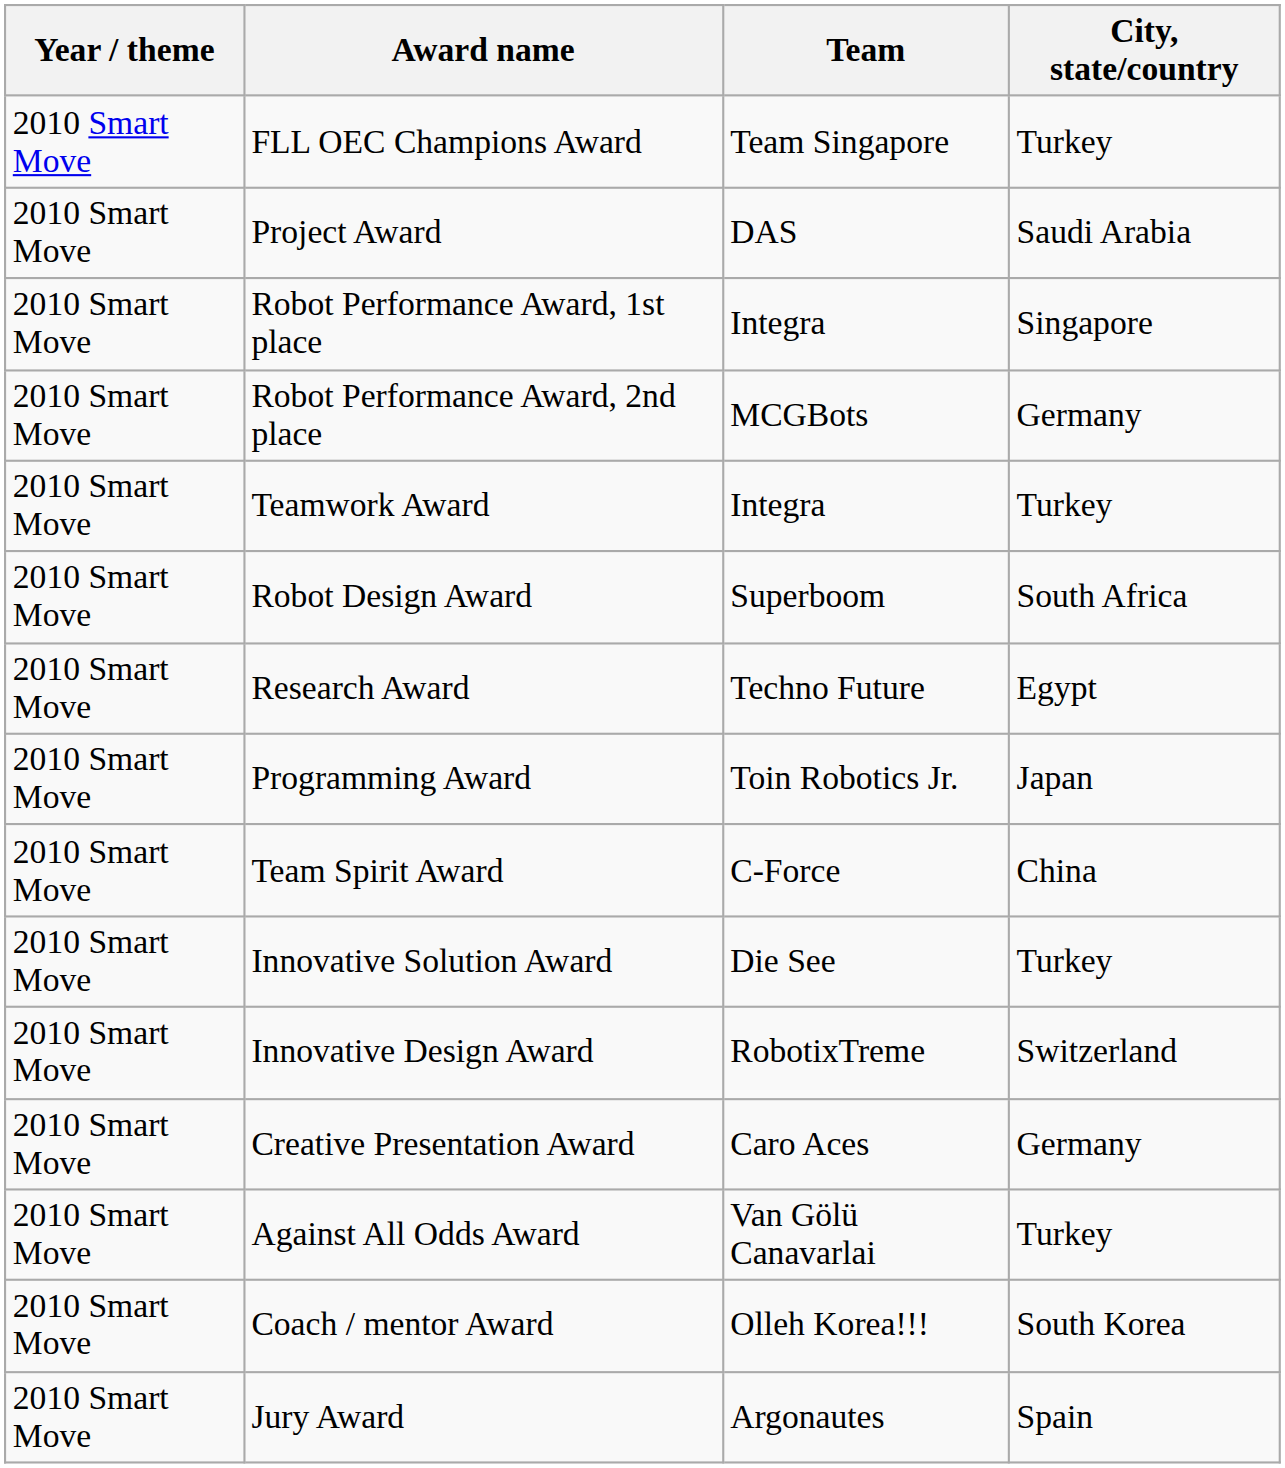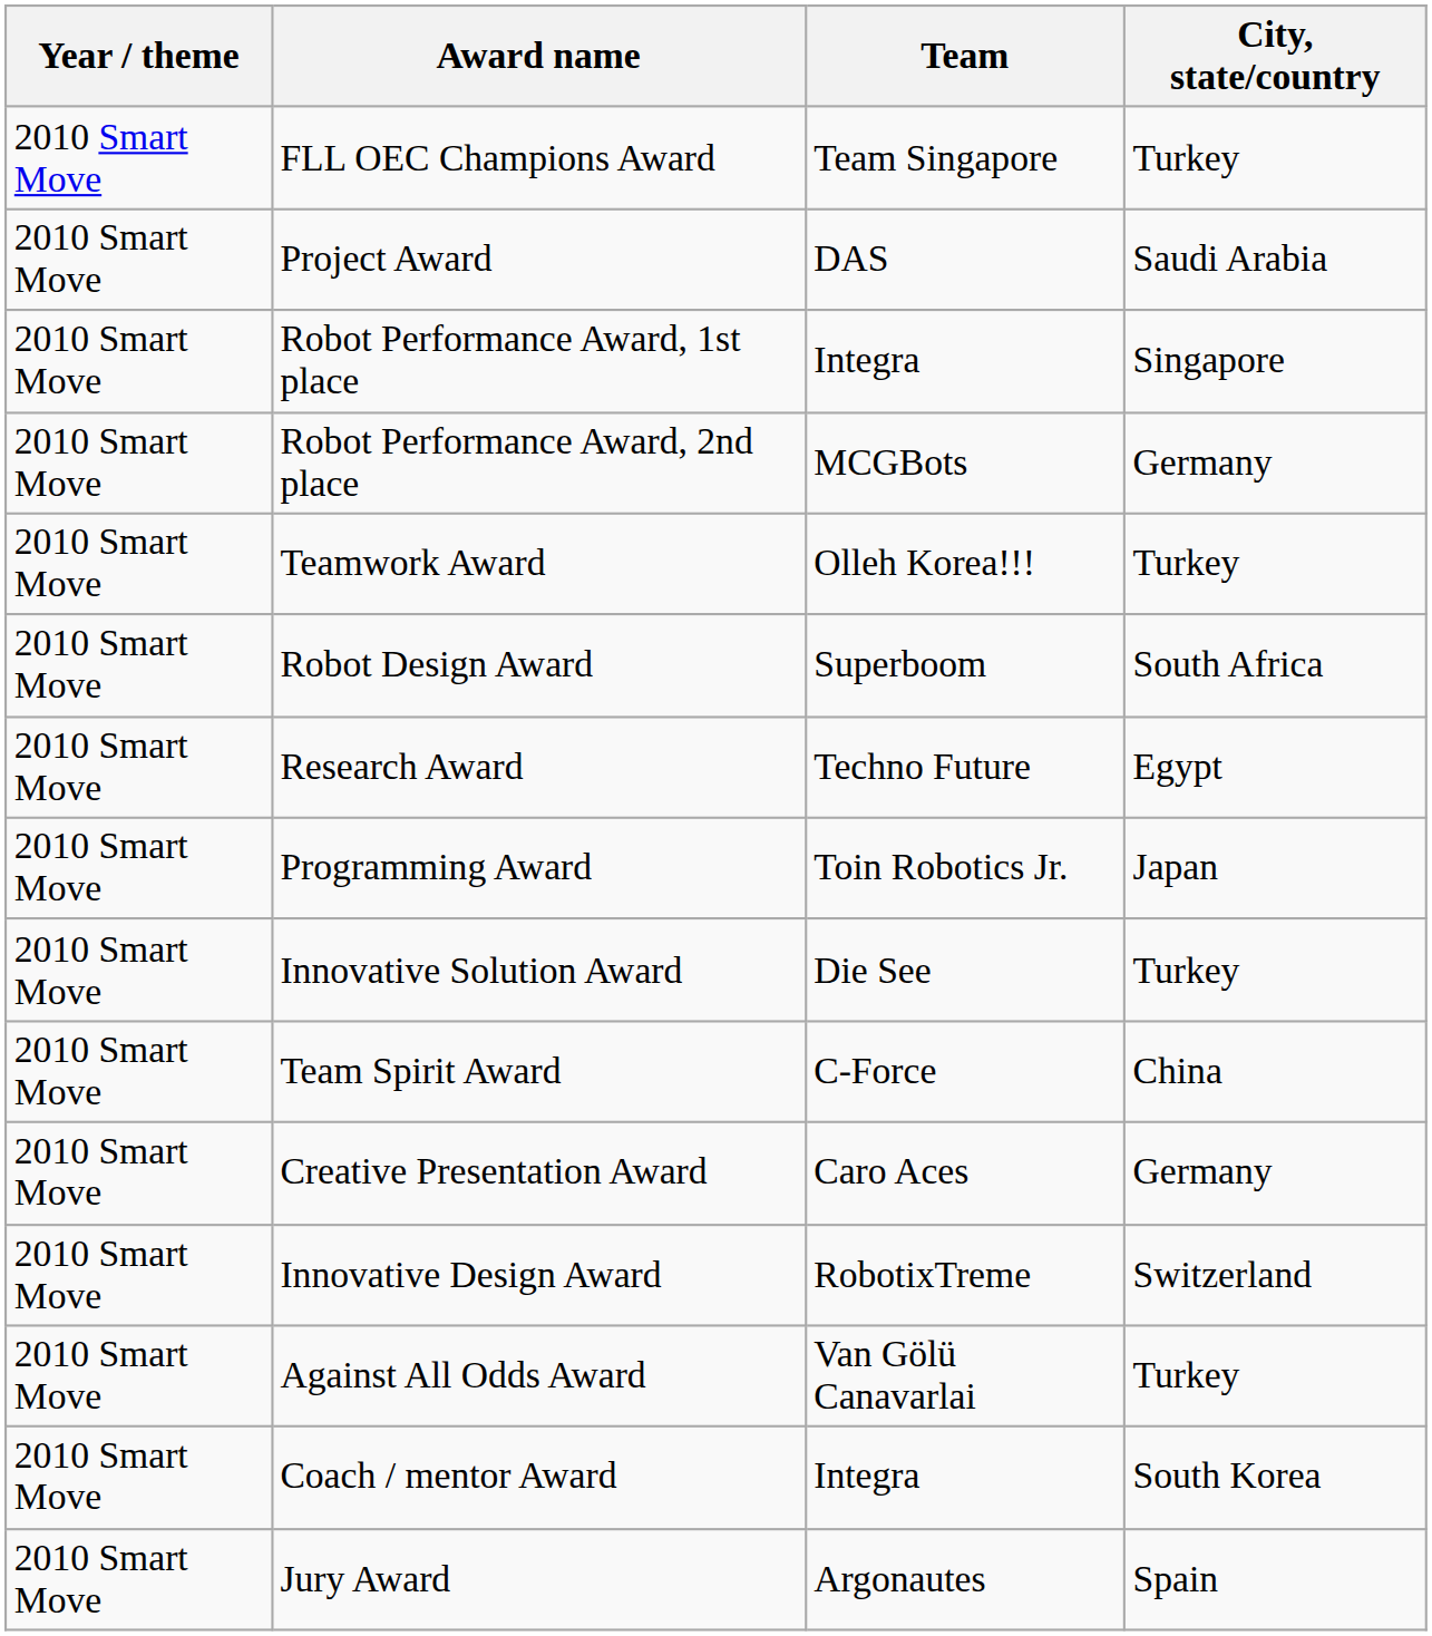Teamwork Award | Team: Integra -> Olleh Korea!!!
rows swapped: Team Spirit Award <-> Innovative Solution Award
rows swapped: Innovative Design Award <-> Creative Presentation Award
Coach / mentor Award | Team: Olleh Korea!!! -> Integra
